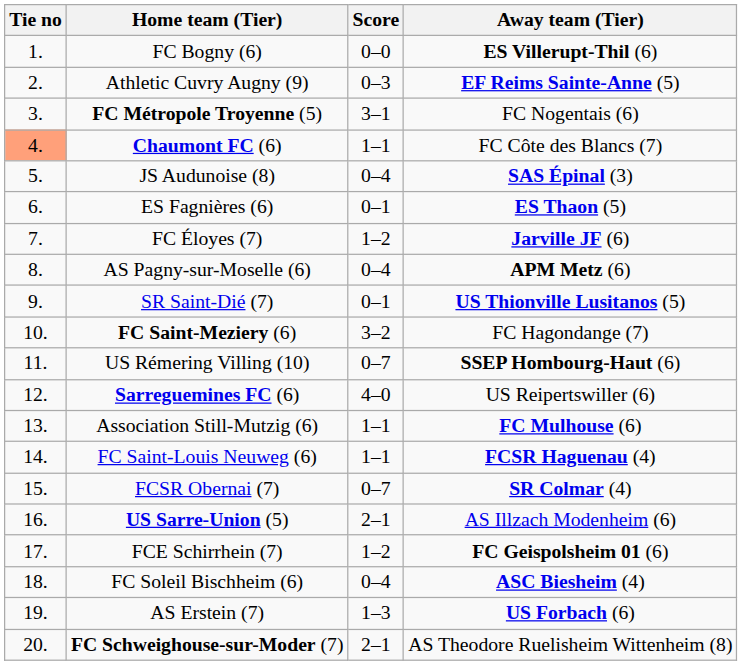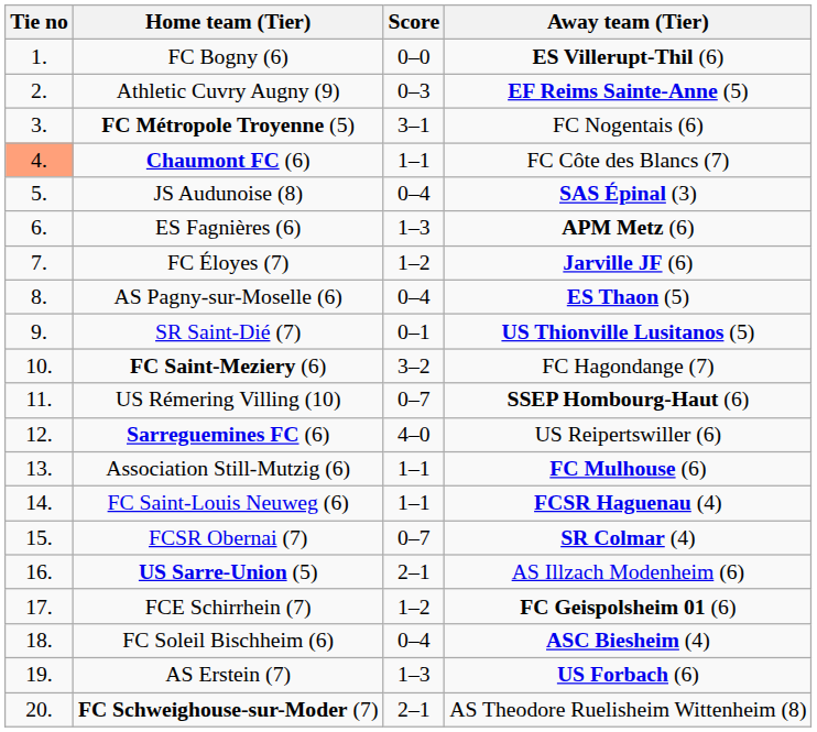ES Fagnières (6) | Score: 0–1 -> 1–3
ES Fagnières (6) | Away team (Tier): ES Thaon (5) -> APM Metz (6)
AS Pagny-sur-Moselle (6) | Away team (Tier): APM Metz (6) -> ES Thaon (5)
